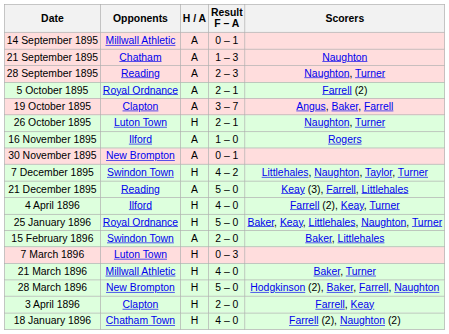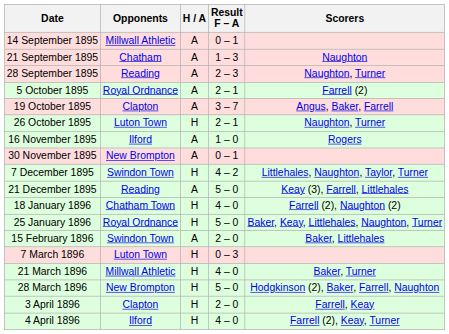rows swapped: 18 January 1896 <-> 4 April 1896
